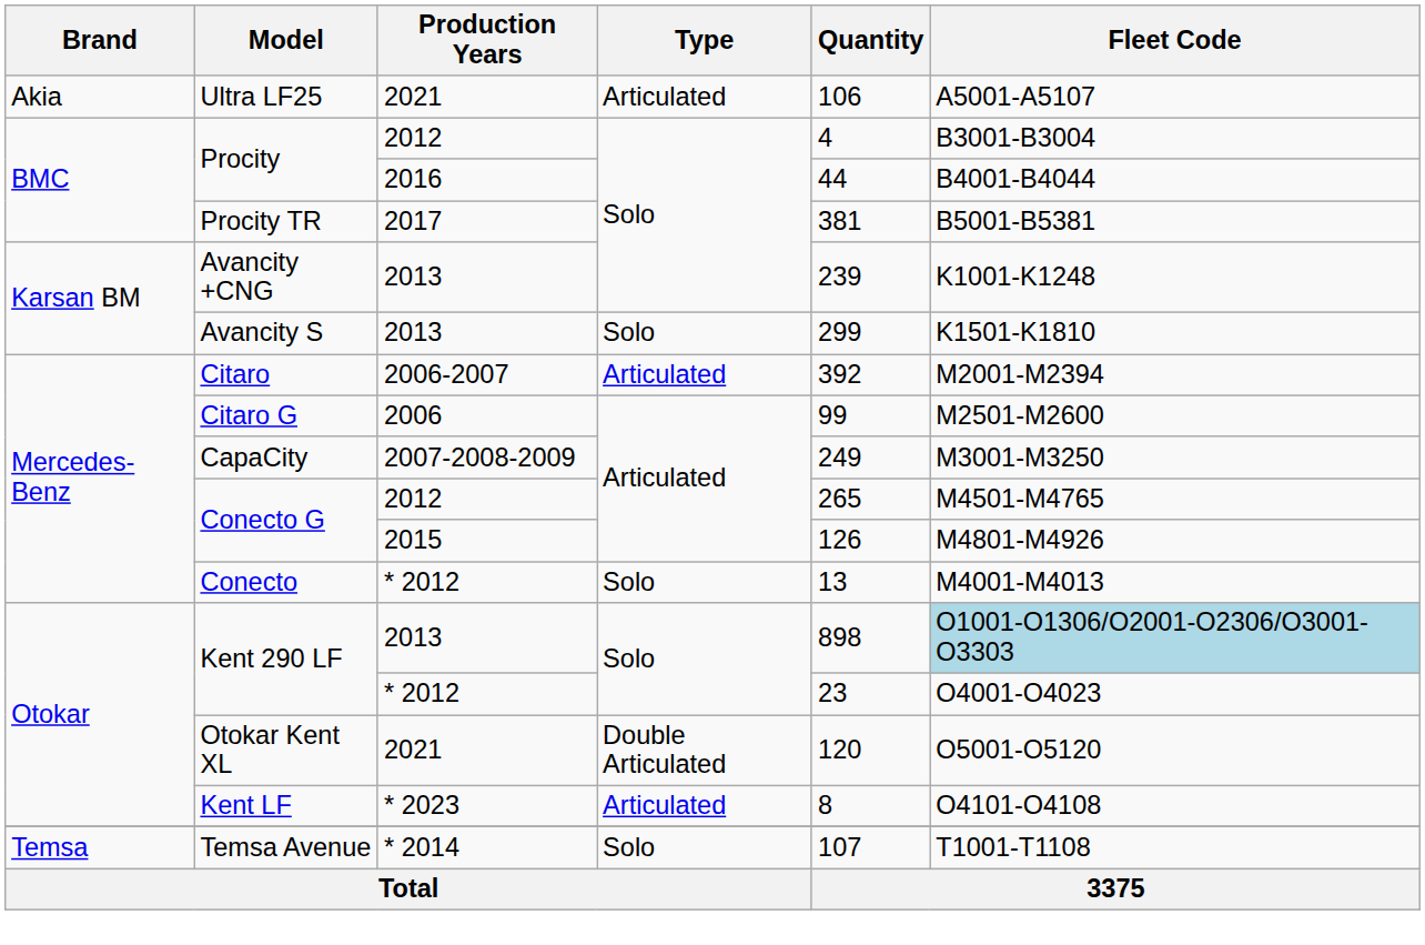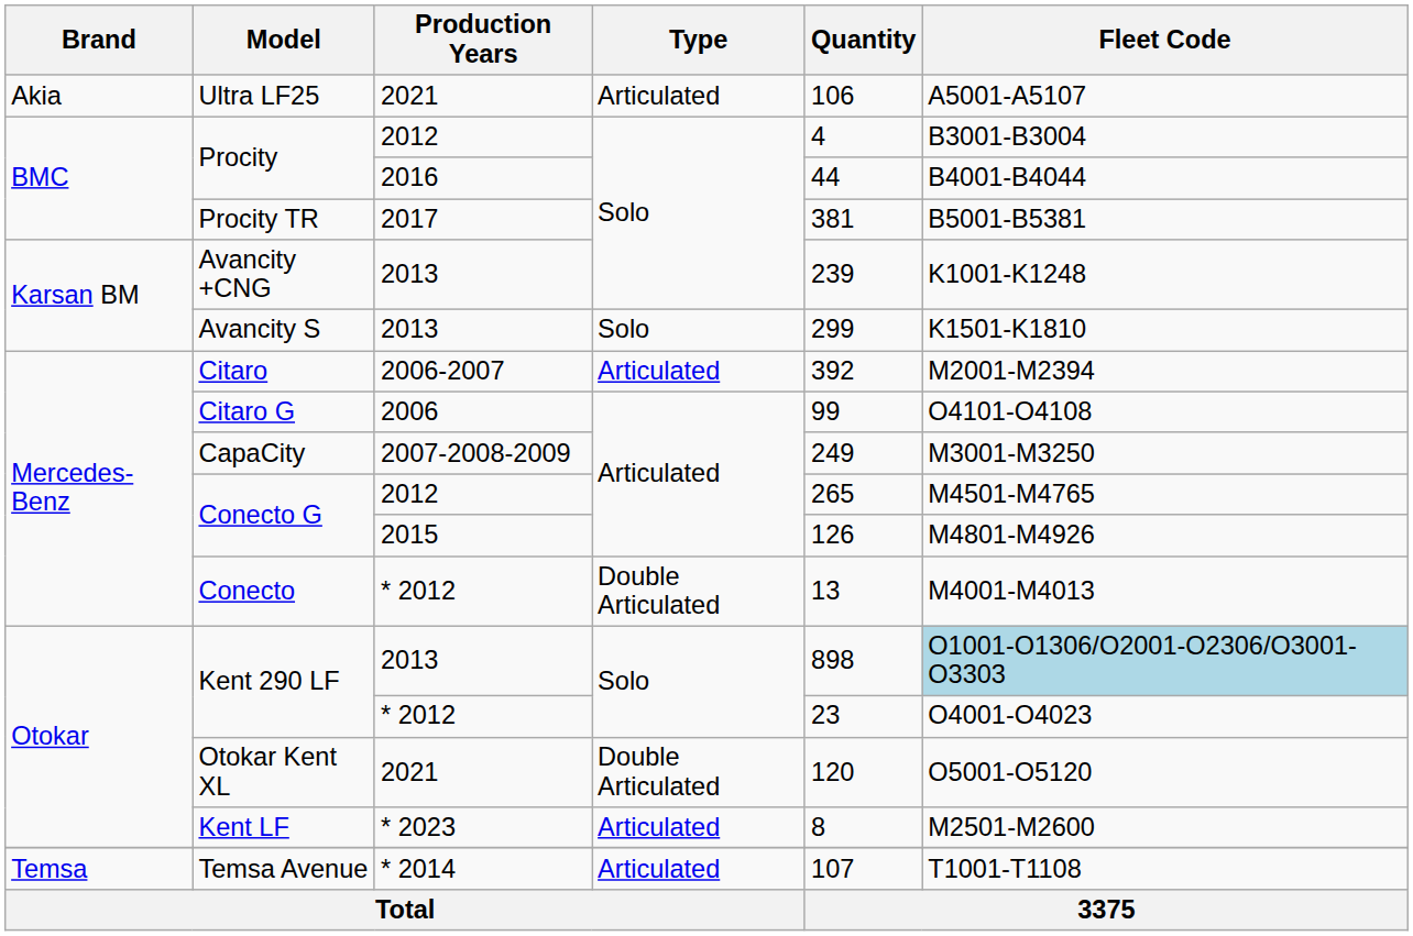Citaro G | Fleet Code: M2501-M2600 -> O4101-O4108
Conecto | Type: Solo -> Double Articulated
Kent LF | Fleet Code: O4101-O4108 -> M2501-M2600
Temsa Avenue | Type: Solo -> Articulated
